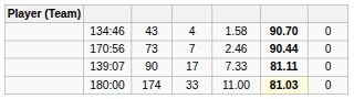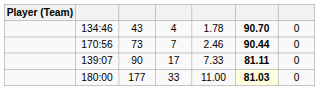134:46 | column 5: 1.58 -> 1.78
180:00 | column 3: 174 -> 177
